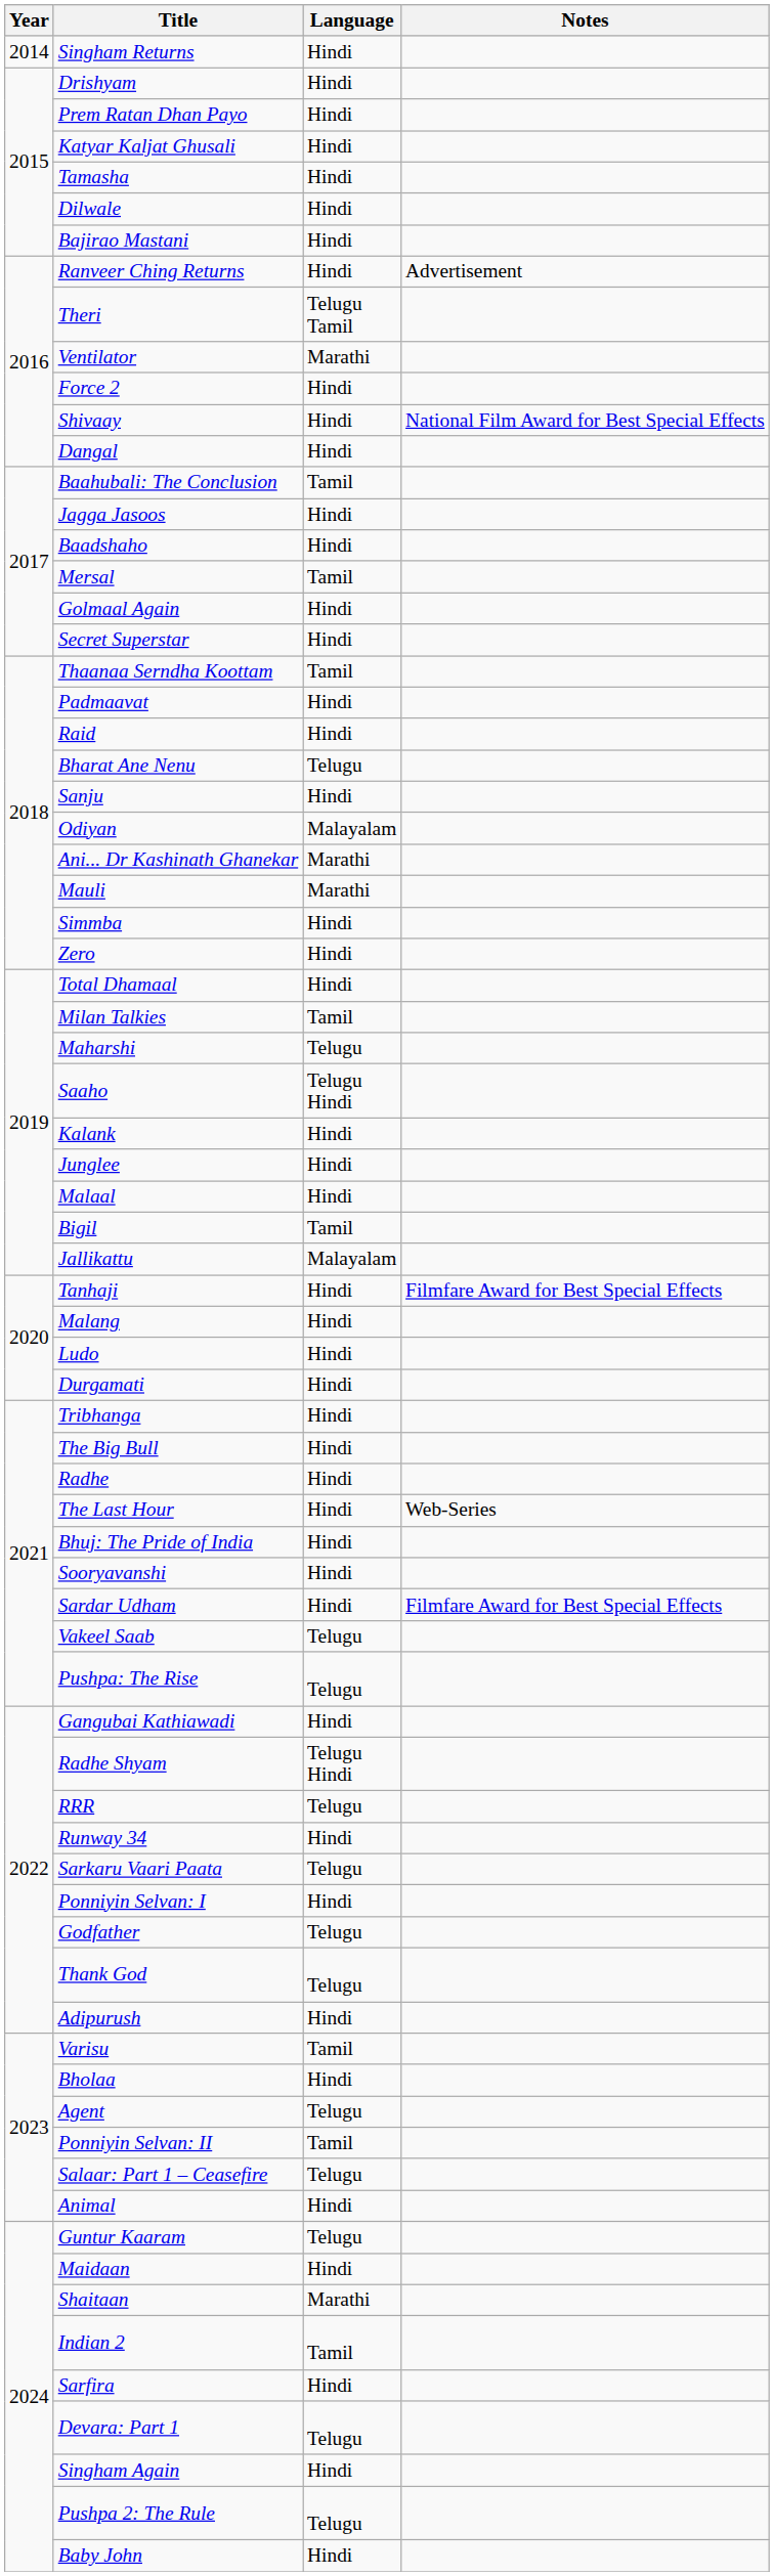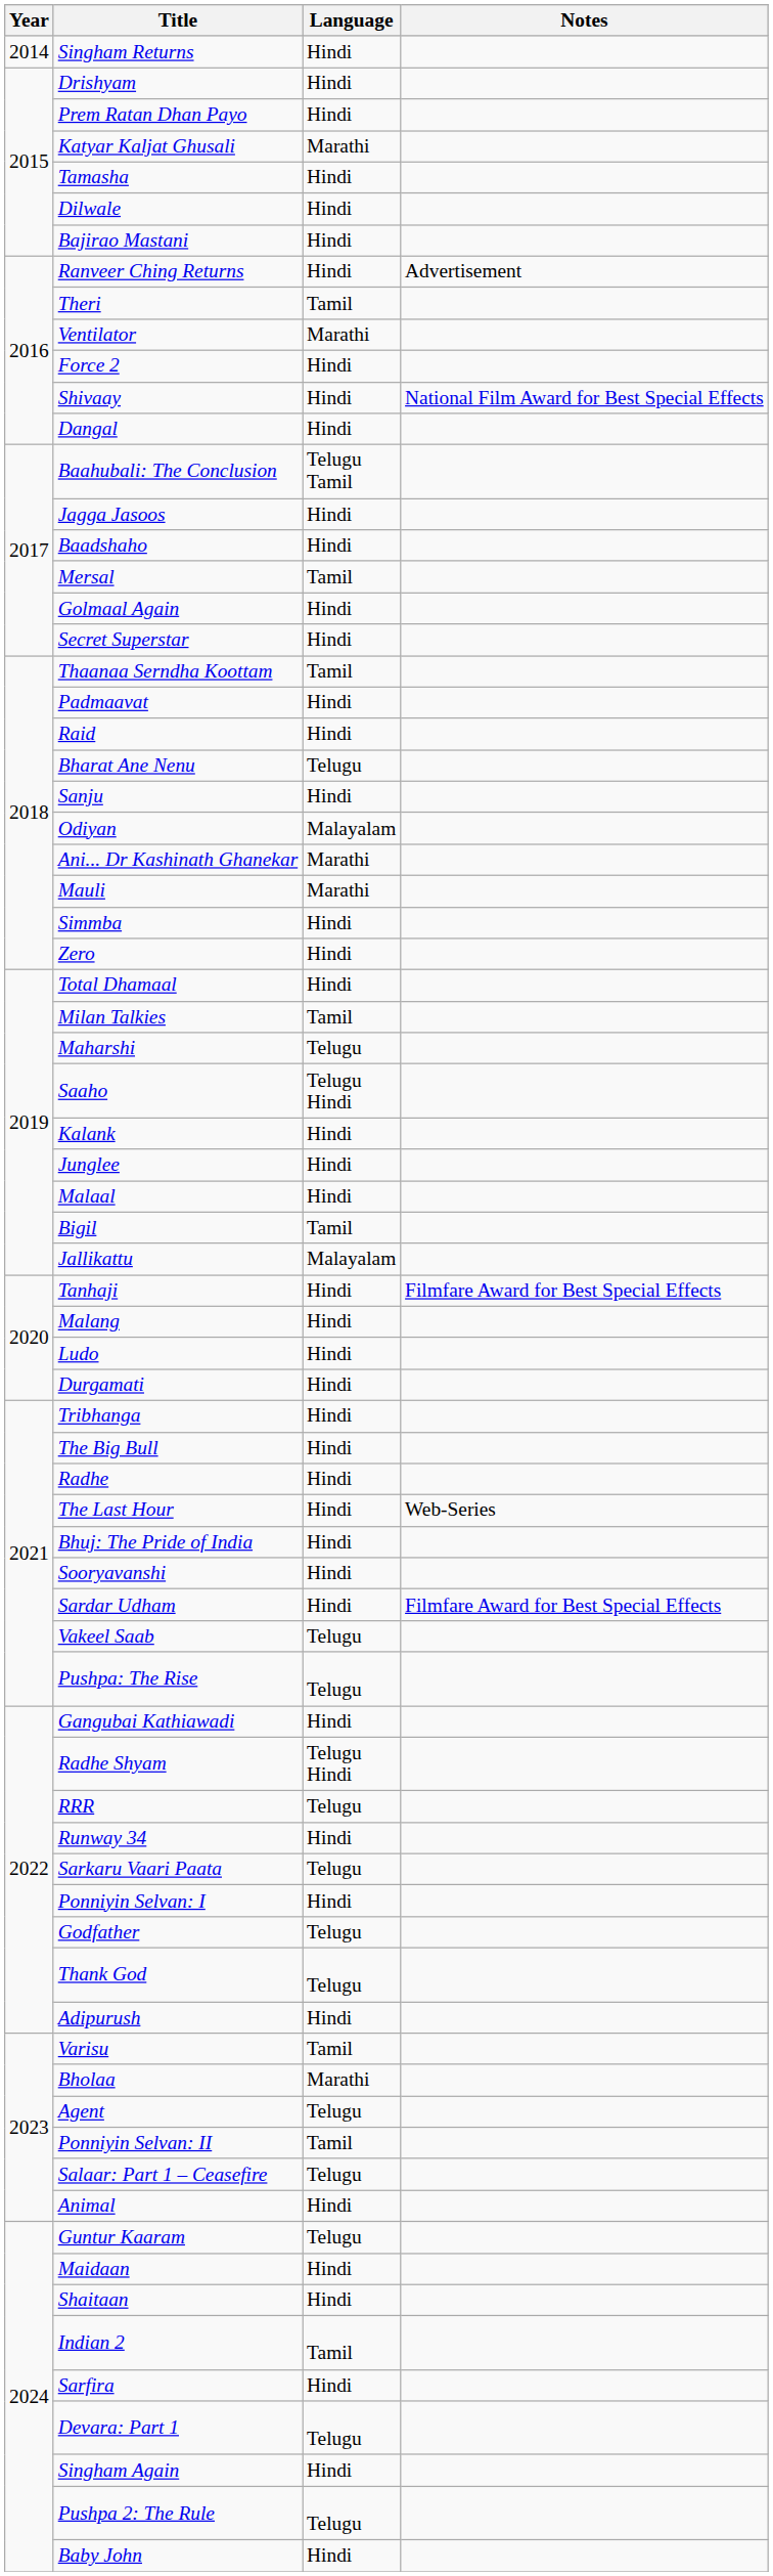Katyar Kaljat Ghusali | Language: Hindi -> Marathi
Theri | Language: Telugu Tamil -> Tamil
Baahubali: The Conclusion | Language: Tamil -> Telugu Tamil
Bholaa | Language: Hindi -> Marathi
Shaitaan | Language: Marathi -> Hindi
